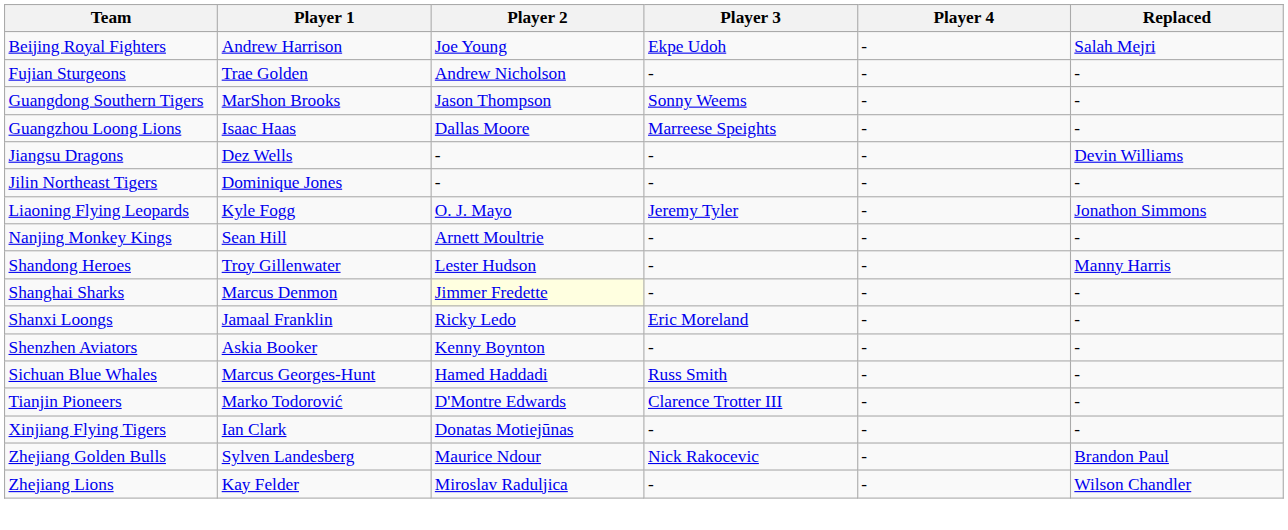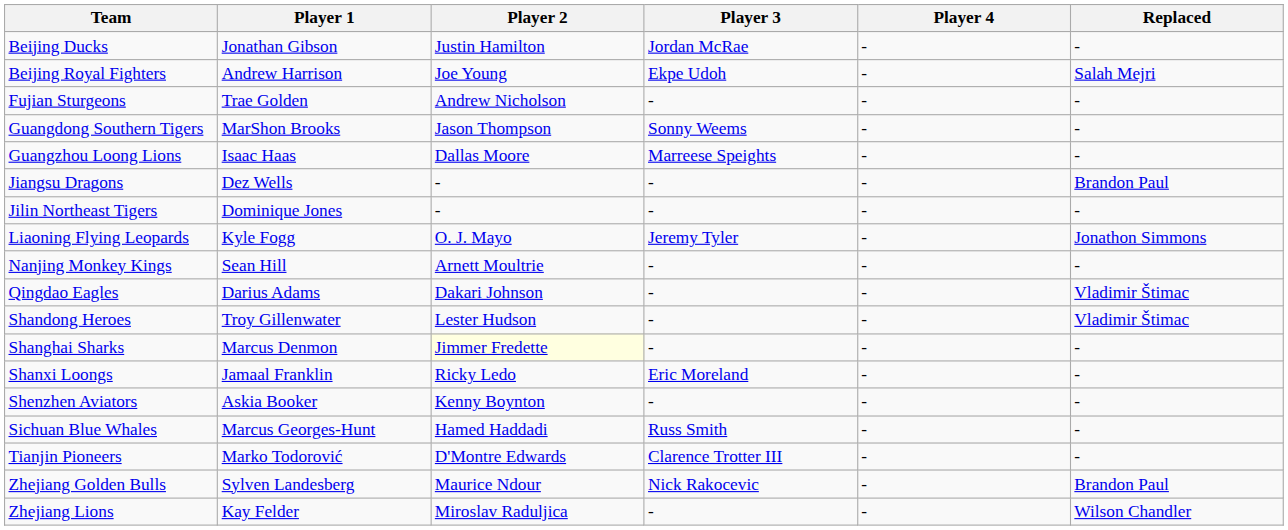+ row: Beijing Ducks | Jonathan Gibson | Justin Hamilton | Jordan McRae | - | -
Jiangsu Dragons | Replaced: Devin Williams -> Brandon Paul
+ row: Qingdao Eagles | Darius Adams | Dakari Johnson | - | - | Vladimir Štimac
Shandong Heroes | Replaced: Manny Harris -> Vladimir Štimac
- row: Xinjiang Flying Tigers | Ian Clark | Donatas Motiejūnas | - | - | -
